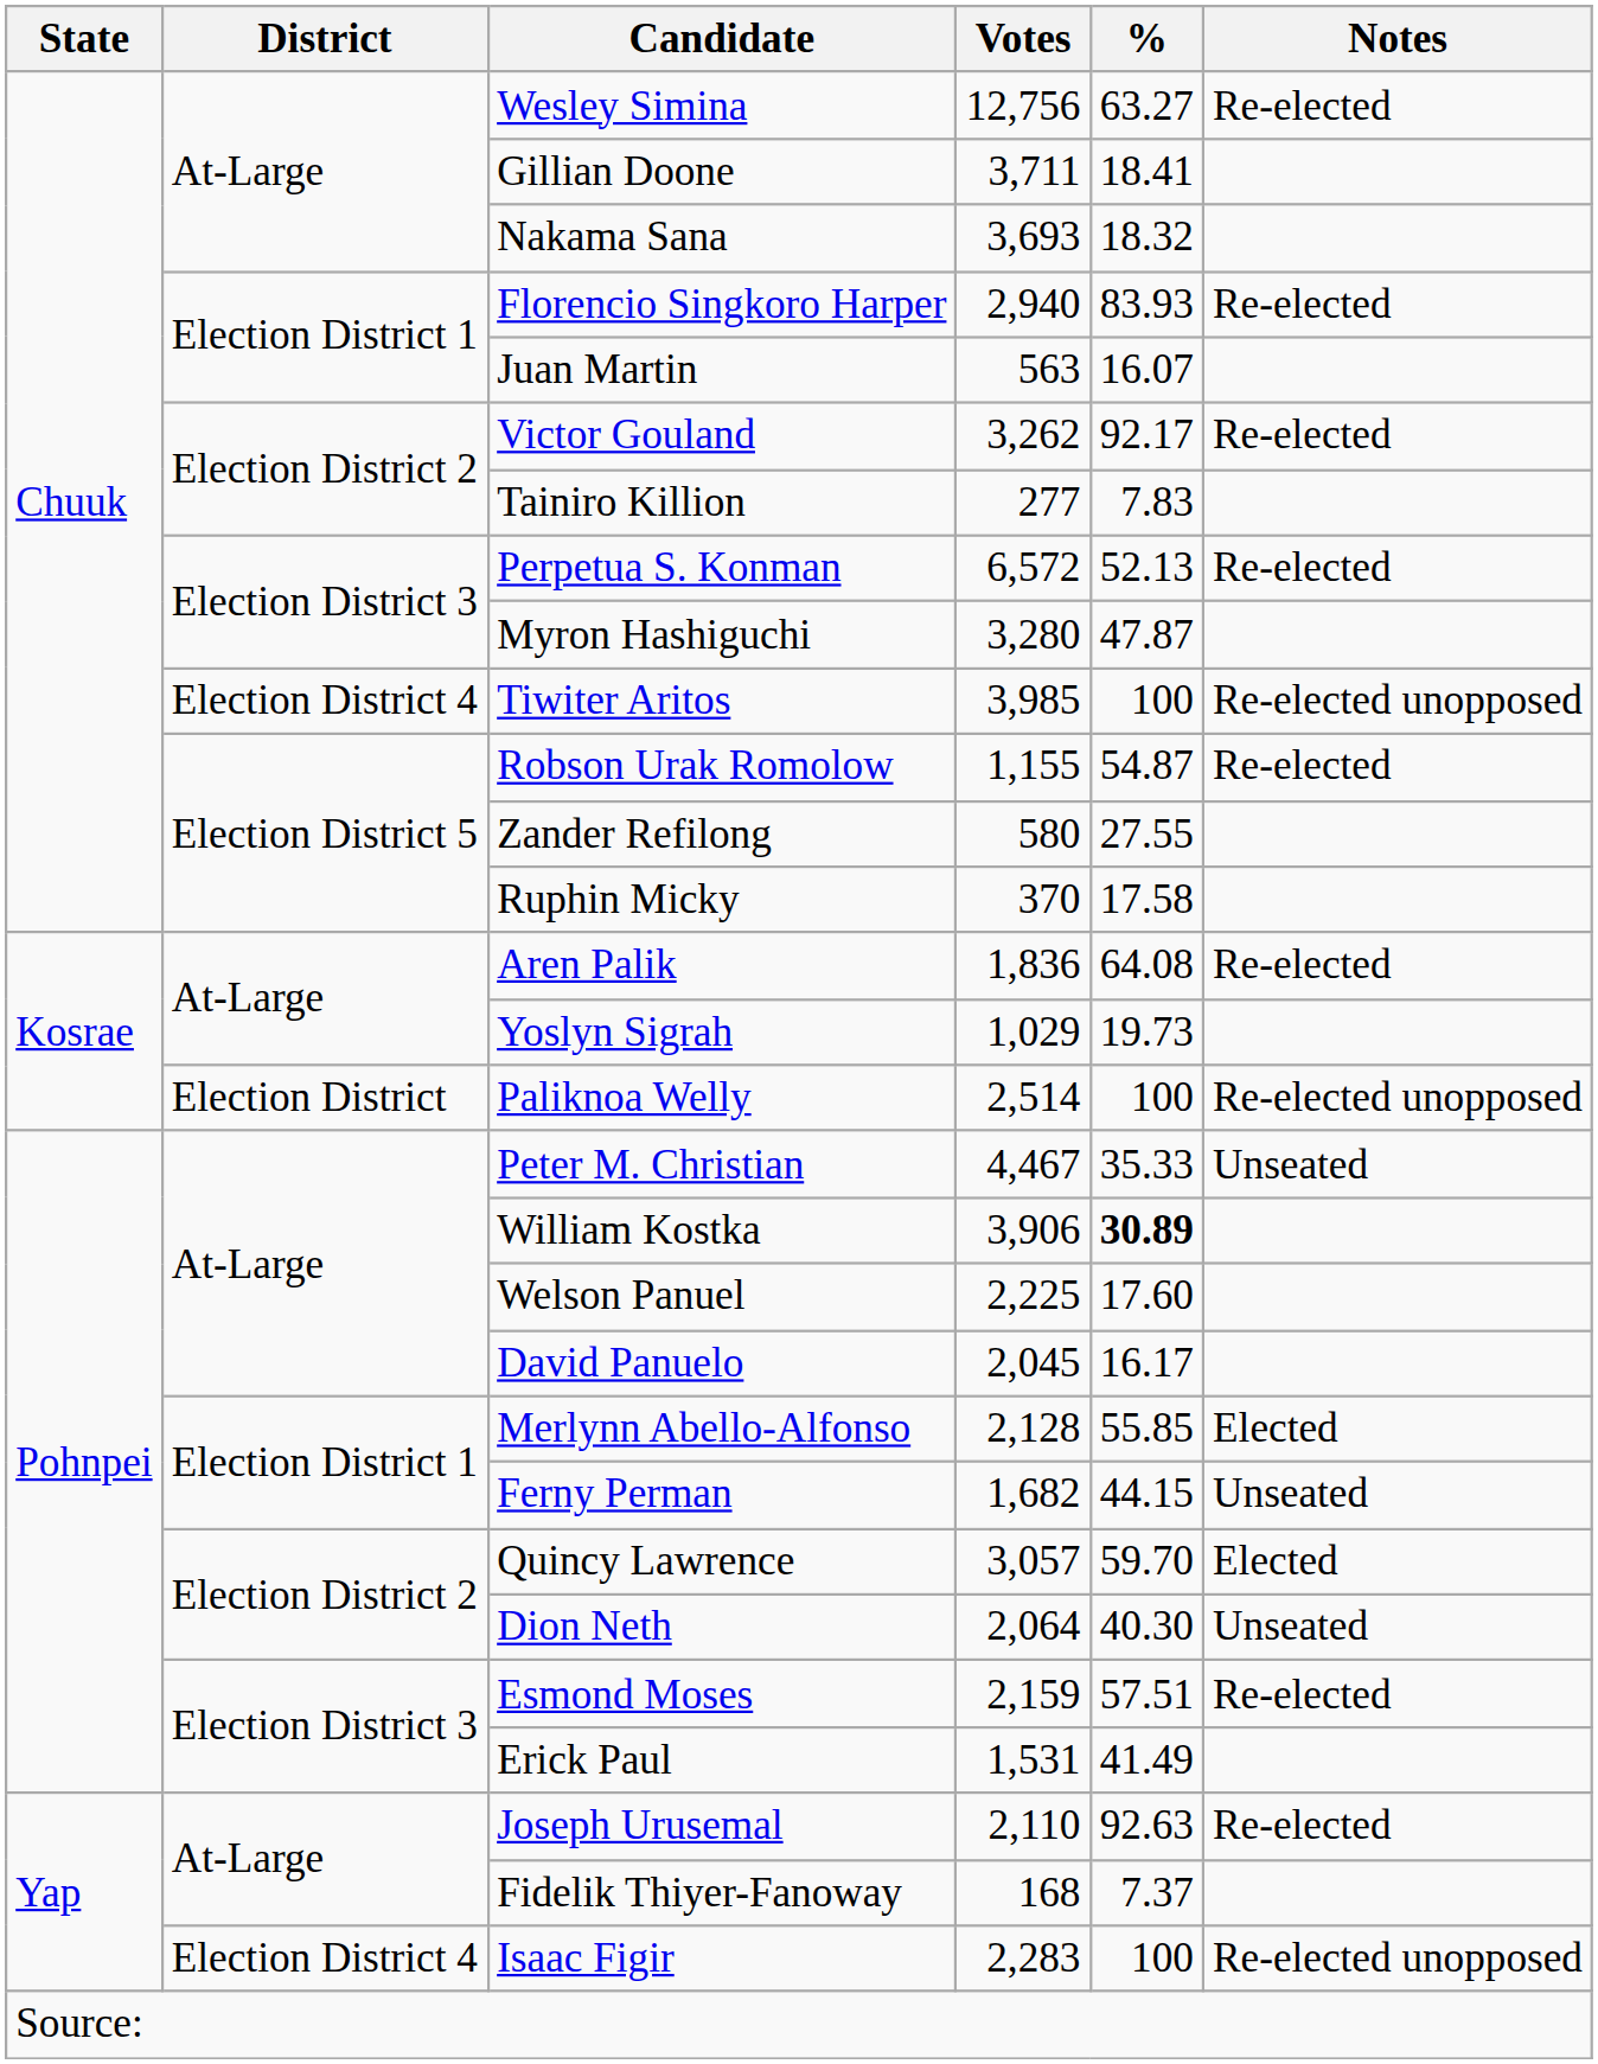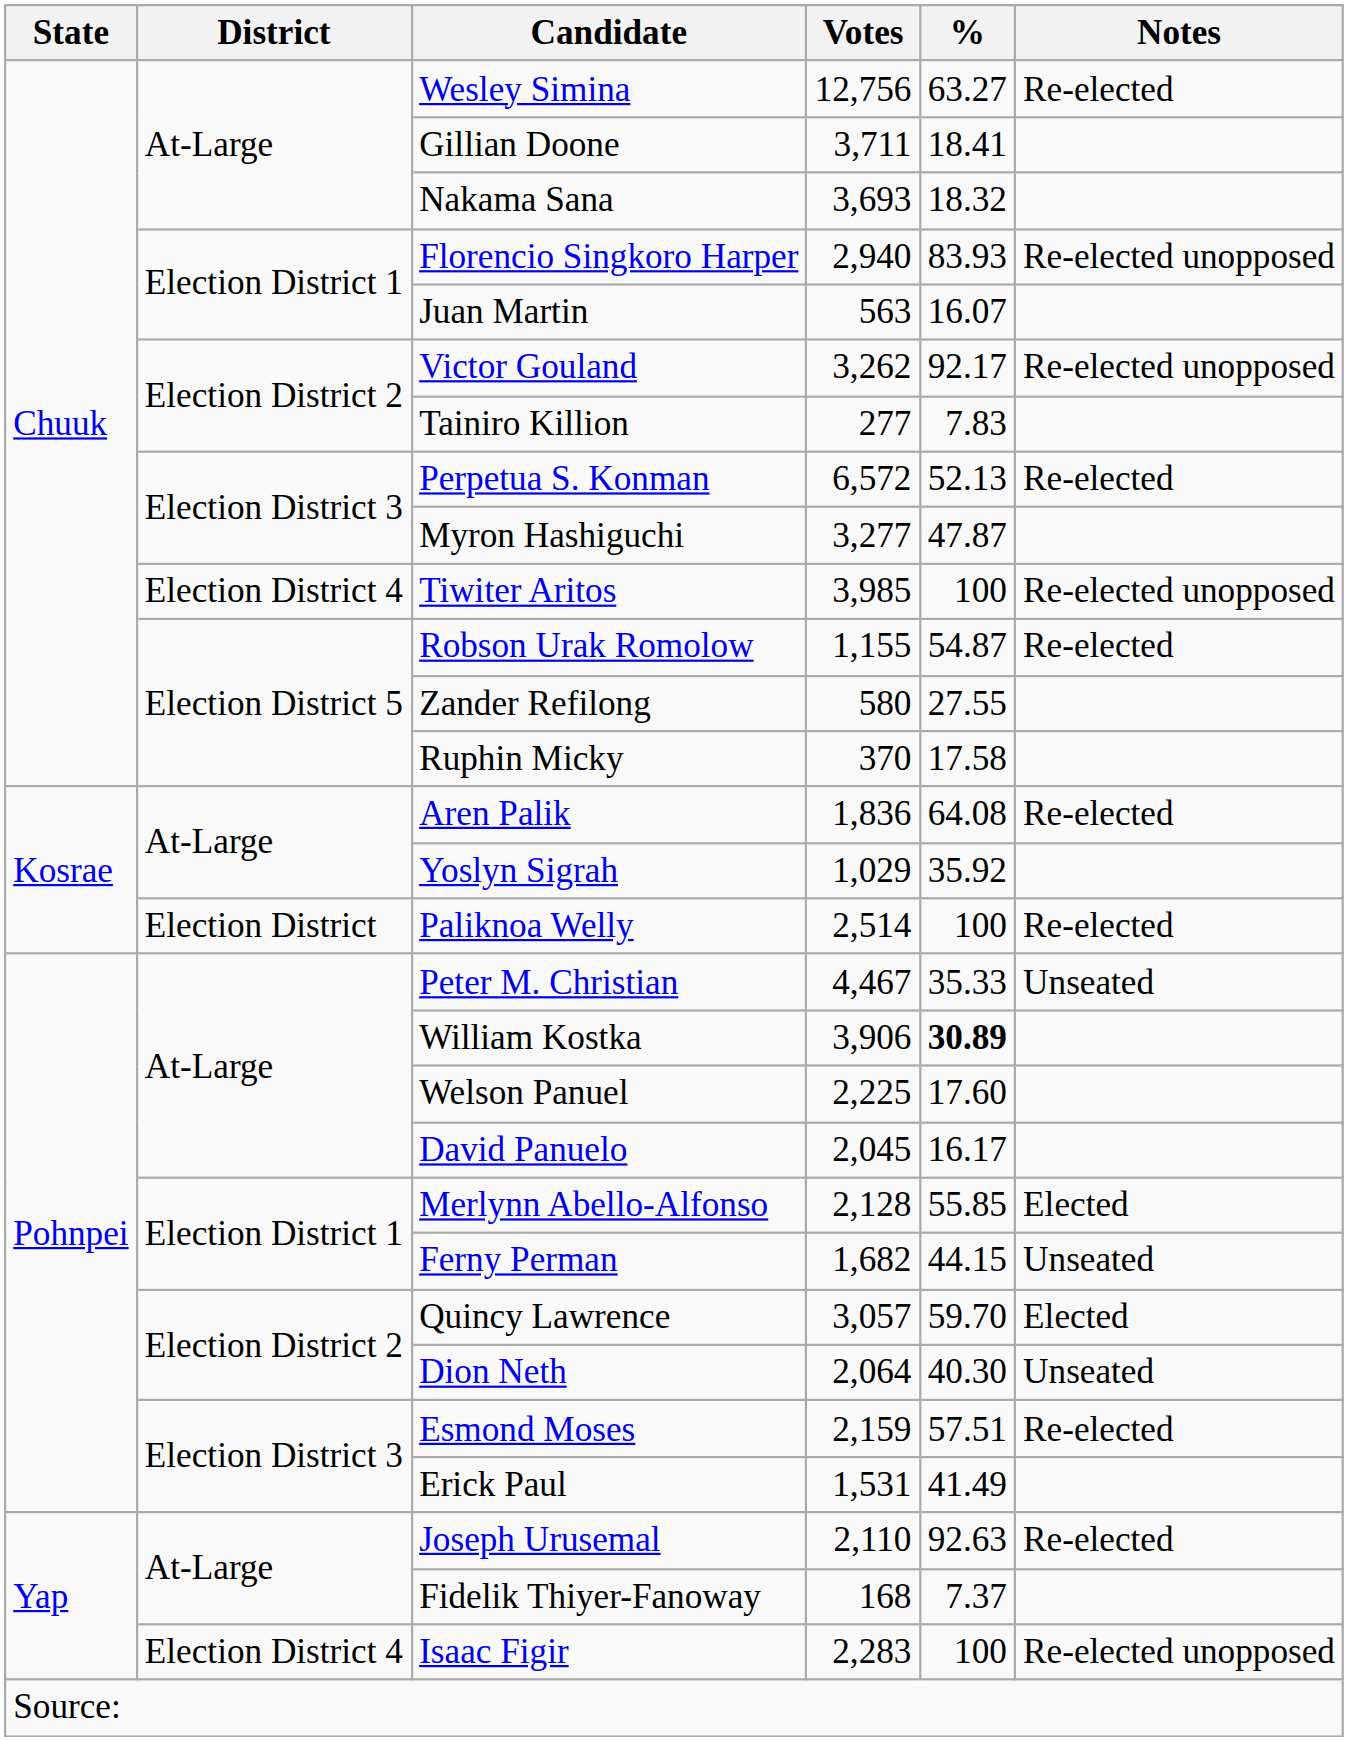Florencio Singkoro Harper | Notes: Re-elected -> Re-elected unopposed
Victor Gouland | Notes: Re-elected -> Re-elected unopposed
Myron Hashiguchi | Votes: 3,280 -> 3,277
Yoslyn Sigrah | %: 19.73 -> 35.92
Paliknoa Welly | Notes: Re-elected unopposed -> Re-elected
